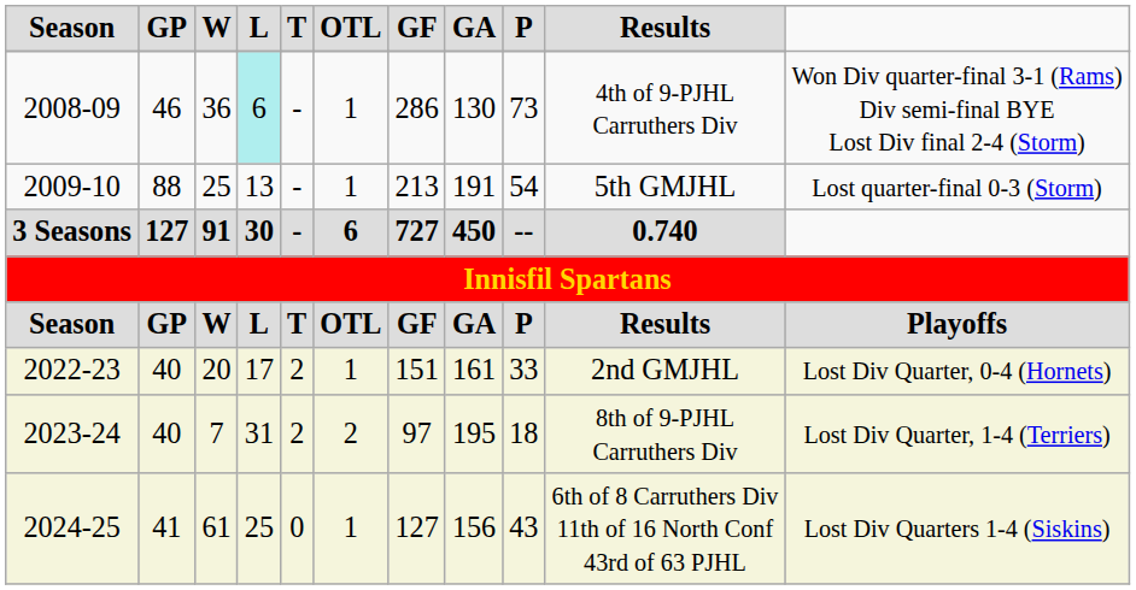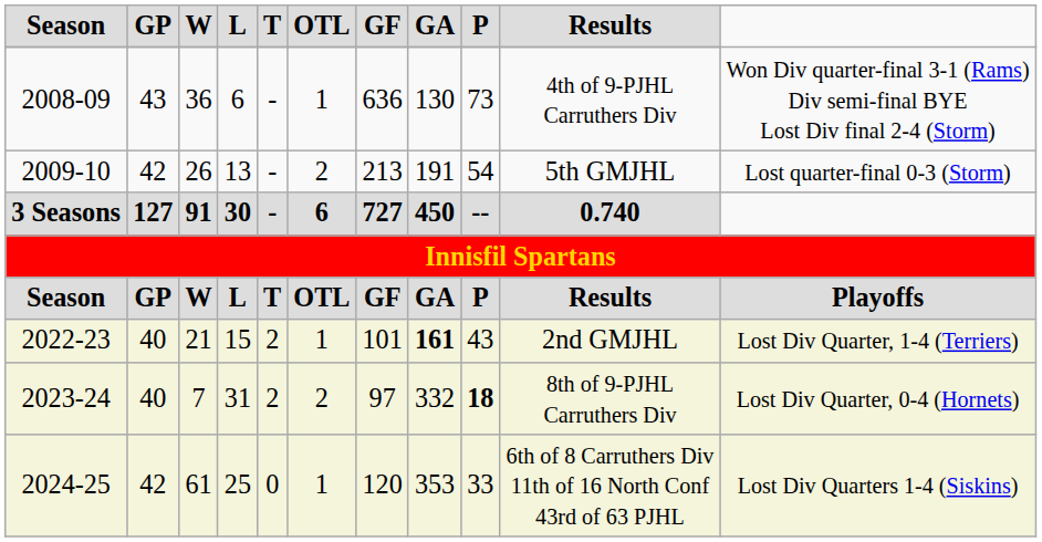2008-09 | GP: 46 -> 43
2008-09 | L: paleturquoise background -> no background
2008-09 | GF: 286 -> 636
2009-10 | GP: 88 -> 42
2009-10 | W: 25 -> 26
2009-10 | OTL: 1 -> 2
2022-23 | W: 20 -> 21
2022-23 | L: 17 -> 15
2022-23 | GF: 151 -> 101
2022-23 | GA: normal -> bold
2022-23 | P: 33 -> 43
2022-23 | column 11: Lost Div Quarter, 0-4 (Hornets) -> Lost Div Quarter, 1-4 (Terriers)
2023-24 | GA: 195 -> 332
2023-24 | P: normal -> bold
2023-24 | column 11: Lost Div Quarter, 1-4 (Terriers) -> Lost Div Quarter, 0-4 (Hornets)
2024-25 | GP: 41 -> 42
2024-25 | GF: 127 -> 120
2024-25 | GA: 156 -> 353
2024-25 | P: 43 -> 33
